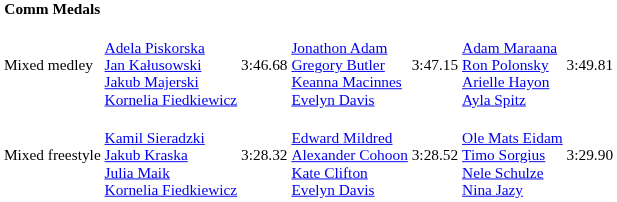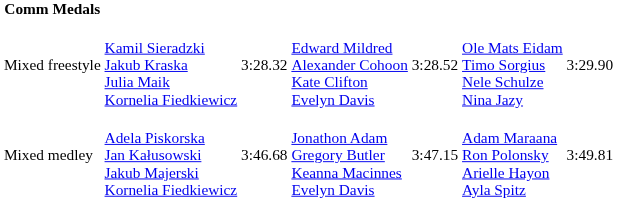rows swapped: Mixed medley <-> Mixed freestyle
